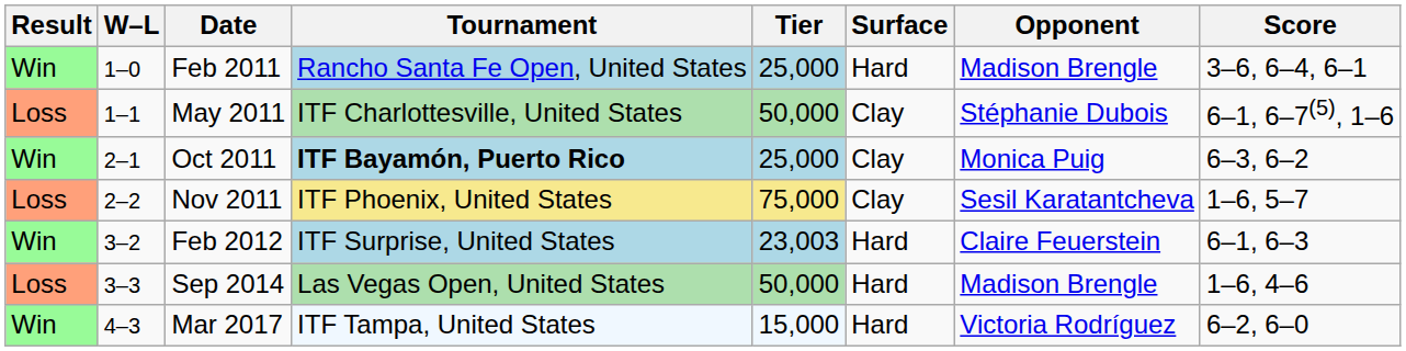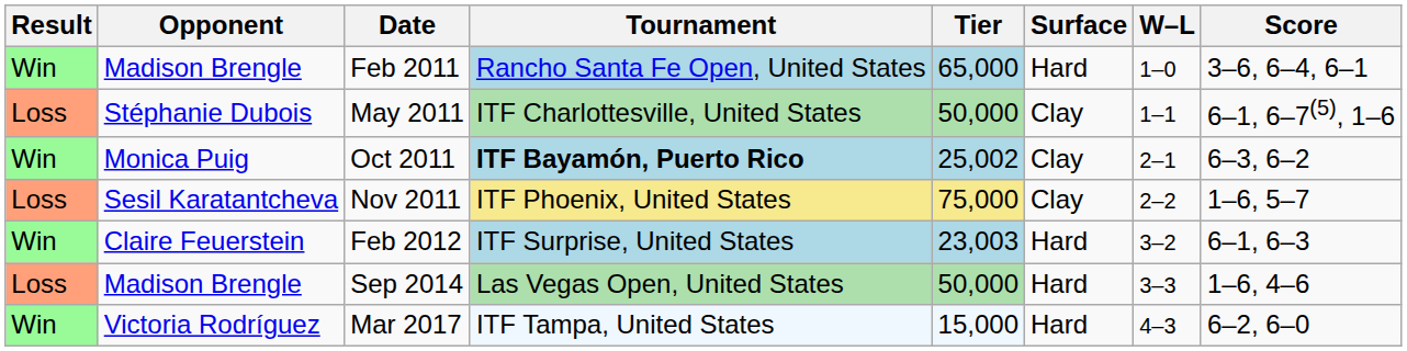columns swapped: W–L <-> Opponent
Feb 2011 | Tier: 25,000 -> 65,000
Oct 2011 | Tier: 25,000 -> 25,002
